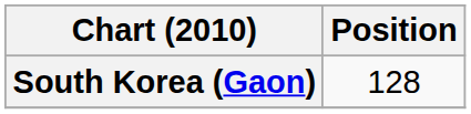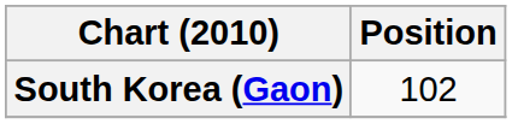South Korea (Gaon) | Position: 128 -> 102
